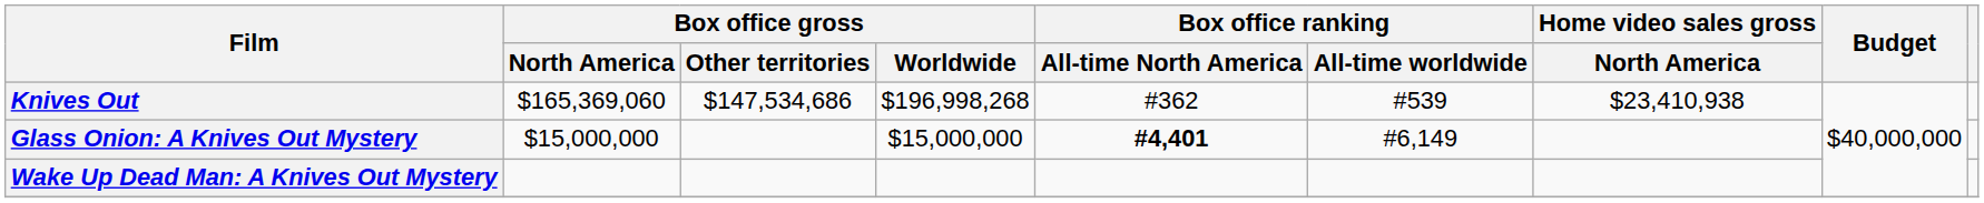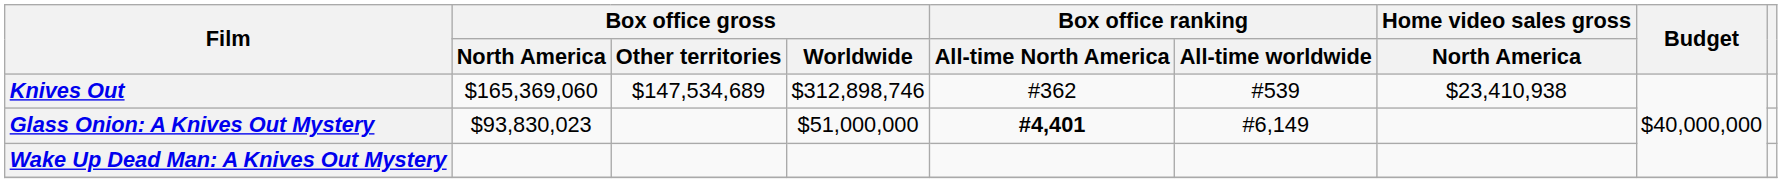Knives Out | Box office gross / Other territories: $147,534,686 -> $147,534,689
Knives Out | Box office gross / Worldwide: $196,998,268 -> $312,898,746
Glass Onion: A Knives Out Mystery | Box office gross / North America: $15,000,000 -> $93,830,023
Glass Onion: A Knives Out Mystery | Box office gross / Worldwide: $15,000,000 -> $51,000,000
